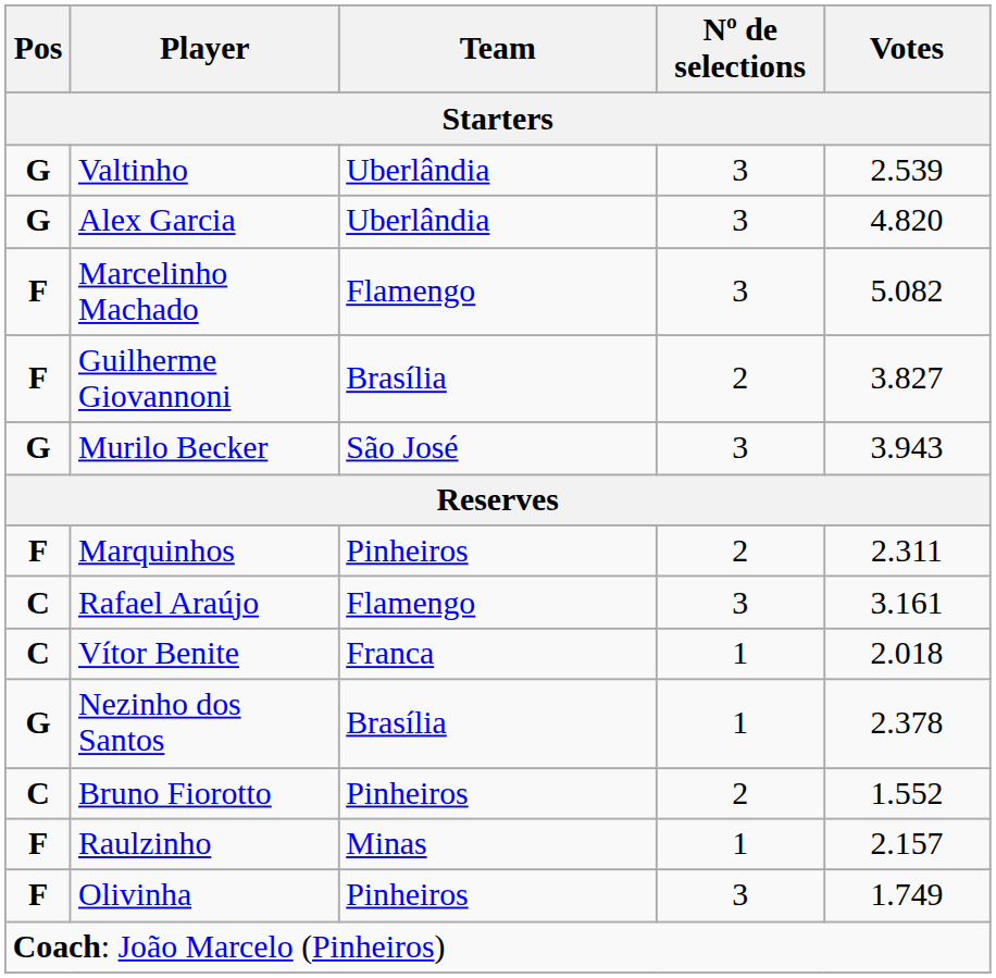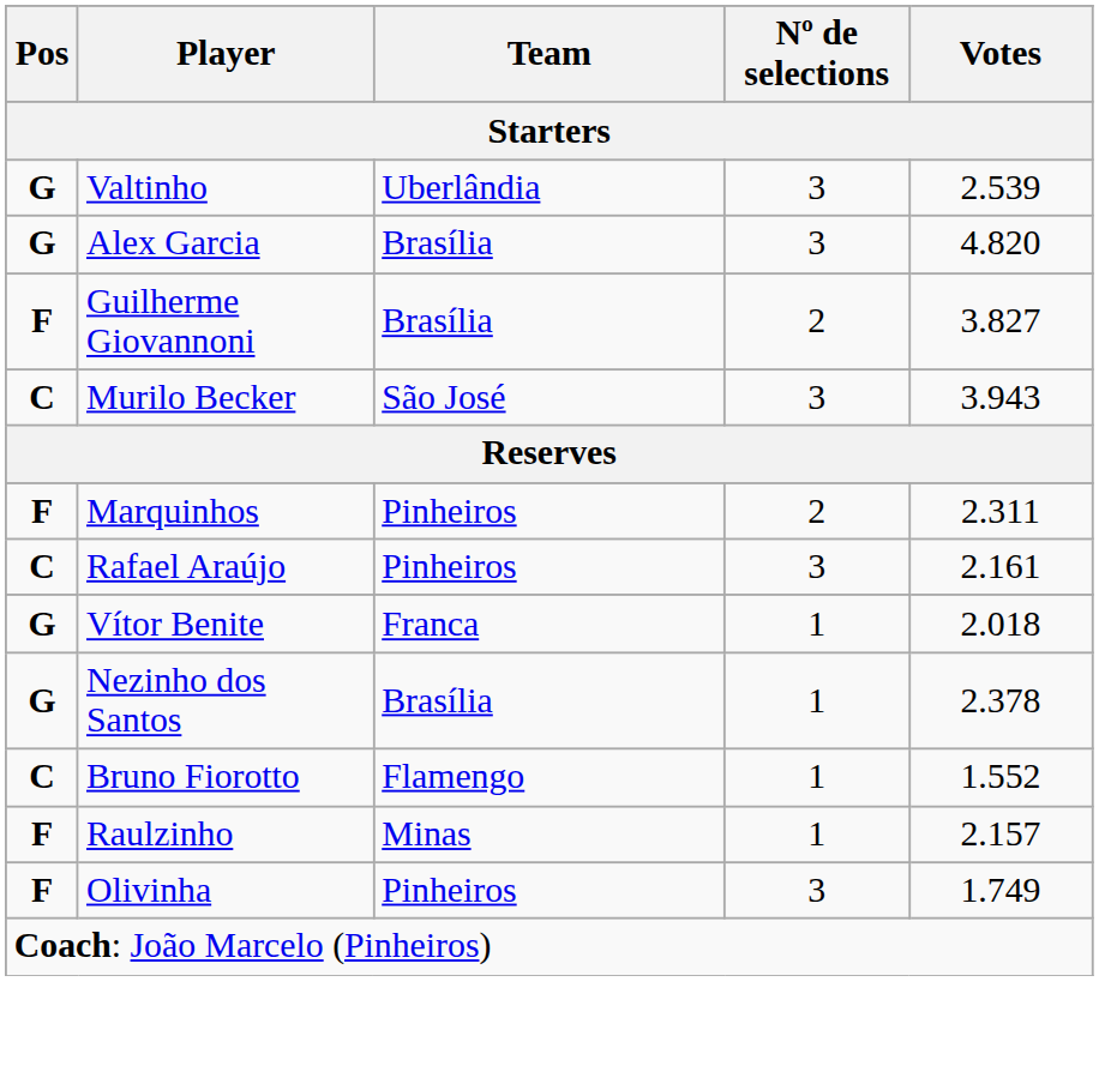Alex Garcia | Team: Uberlândia -> Brasília
- row: F | Marcelinho Machado | Flamengo | 3 | 5.082
Murilo Becker | Pos: G -> C
Rafael Araújo | Team: Flamengo -> Pinheiros
Rafael Araújo | Votes: 3.161 -> 2.161
Vítor Benite | Pos: C -> G
Bruno Fiorotto | Team: Pinheiros -> Flamengo
Bruno Fiorotto | Nº de selections: 2 -> 1
